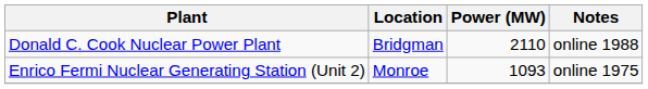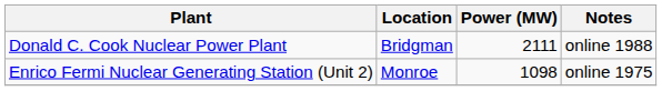Donald C. Cook Nuclear Power Plant | Power (MW): 2110 -> 2111
Enrico Fermi Nuclear Generating Station (Unit 2) | Power (MW): 1093 -> 1098
